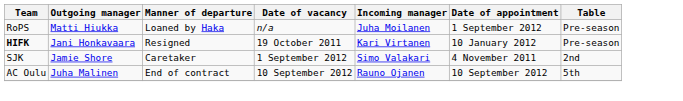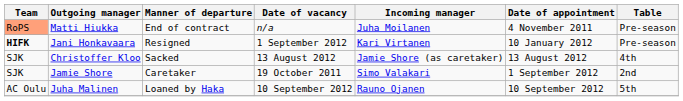Matti Hiukka | Team: no background -> lightsalmon background
Matti Hiukka | Manner of departure: Loaned by Haka -> End of contract
Matti Hiukka | Date of appointment: 1 September 2012 -> 4 November 2011
Jani Honkavaara | Date of vacancy: 19 October 2011 -> 1 September 2012
+ row: SJK | Christoffer Kloo | Sacked | 13 August 2012 | Jamie Shore (as caretaker) | 13 August 2012 | 4th
Jamie Shore | Date of vacancy: 1 September 2012 -> 19 October 2011
Jamie Shore | Date of appointment: 4 November 2011 -> 1 September 2012
Juha Malinen | Manner of departure: End of contract -> Loaned by Haka
